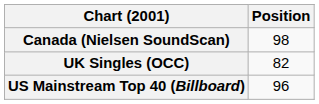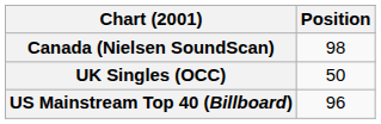UK Singles (OCC) | Position: 82 -> 50
